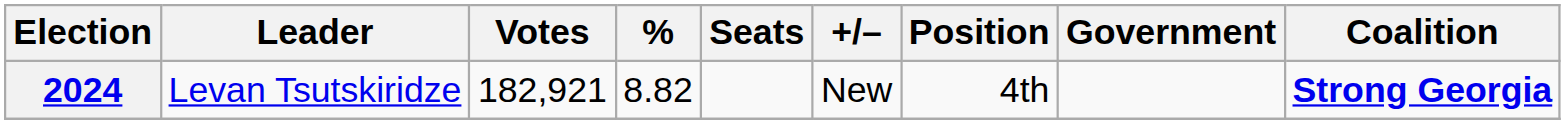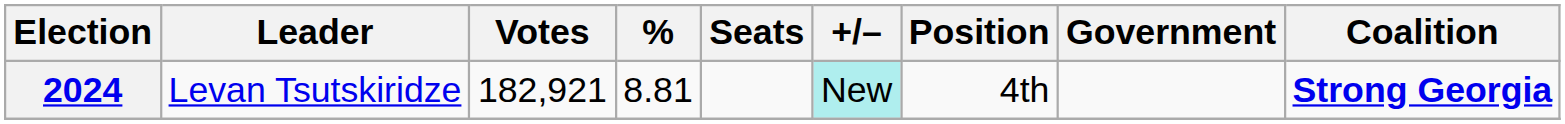2024 | %: 8.82 -> 8.81
2024 | +/–: no background -> paleturquoise background
